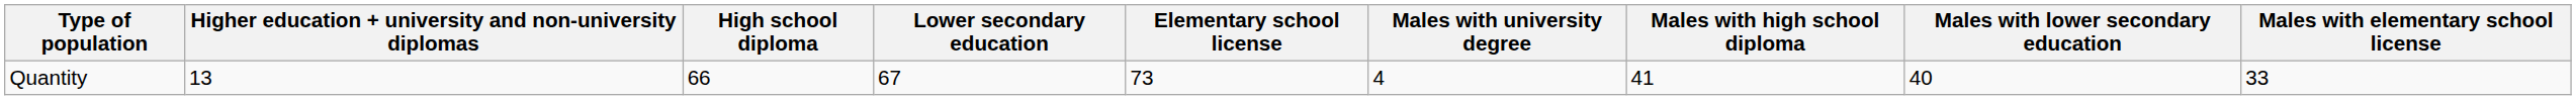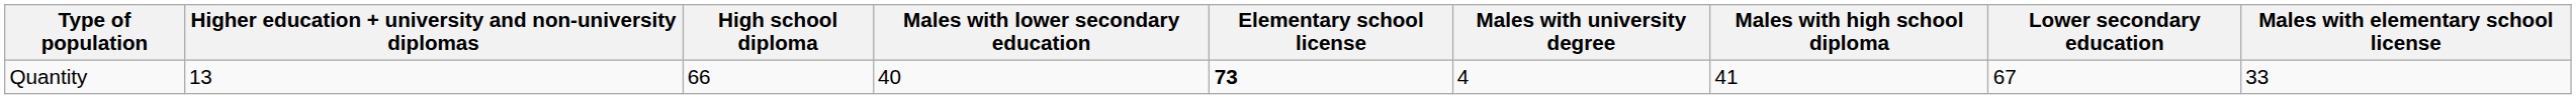columns swapped: Lower secondary education <-> Males with lower secondary education
Quantity | Elementary school license: normal -> bold
